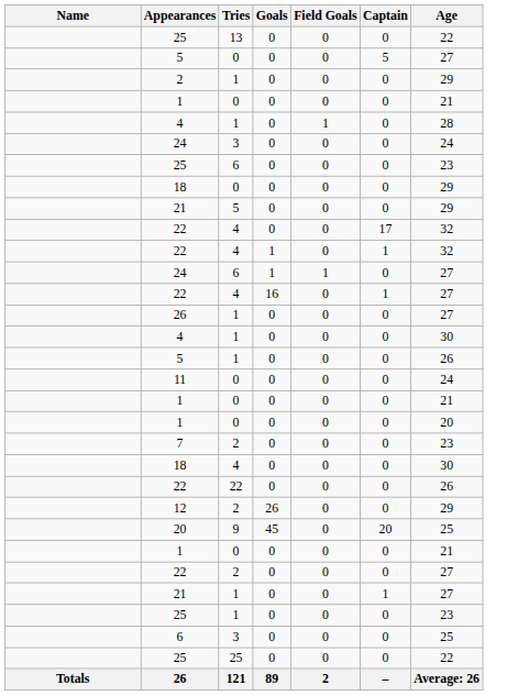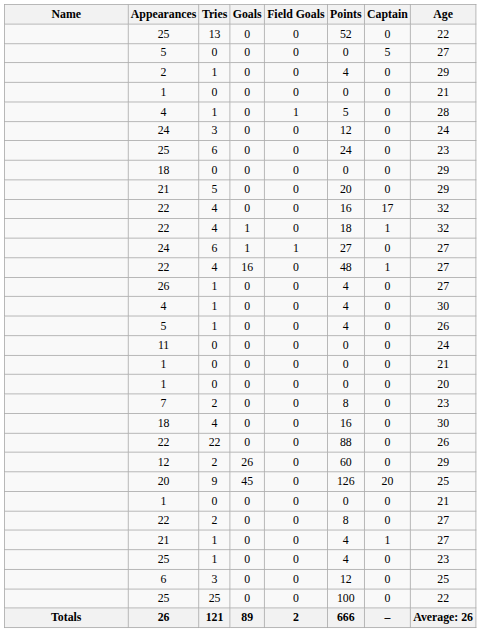+ column: Points | 52 | 0 | 4 | 0 | 5 | 12 | 24 | 0 | 20 | 16 | 18 | 27 | 48 | 4 | 4 | 4 | 0 | 0 | 0 | 8 | 16 | 88 | 60 | 126 | 0 | 8 | 4 | 4 | 12 | 100 | 666
